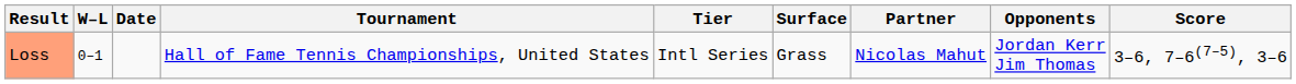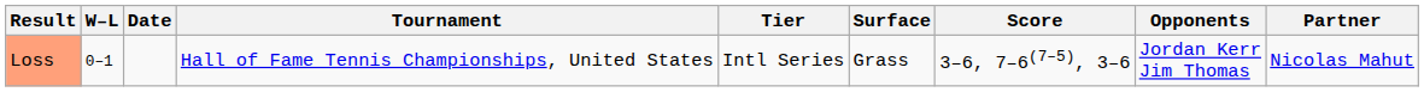columns swapped: Partner <-> Score
